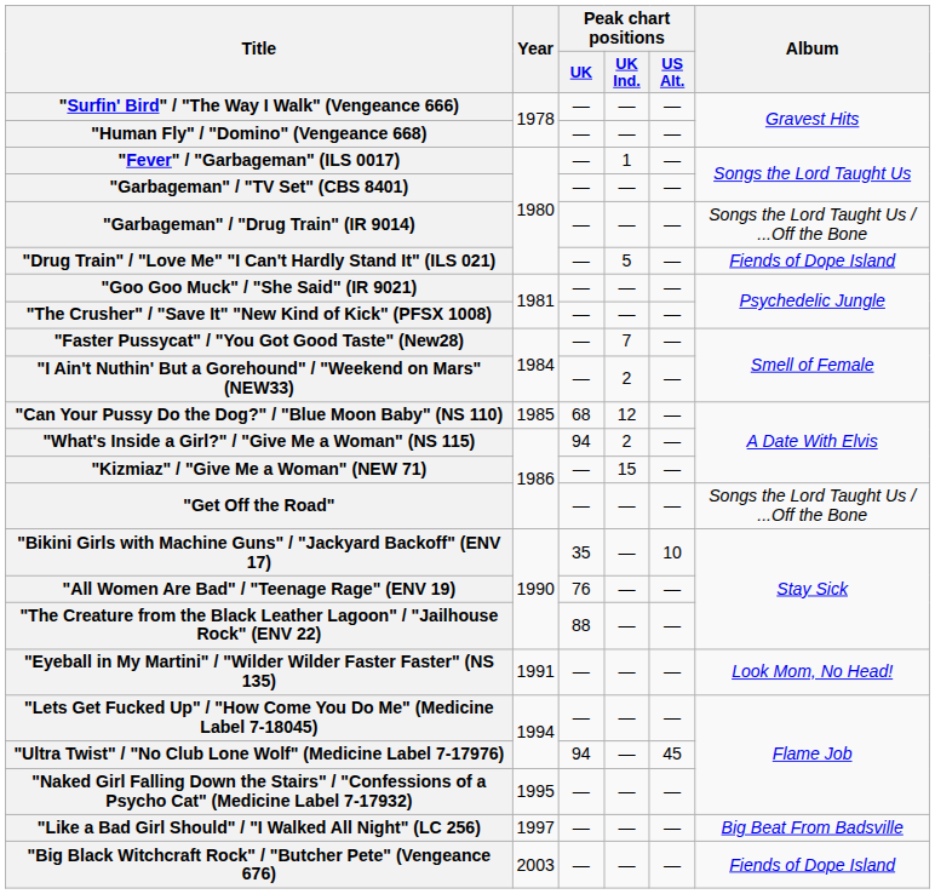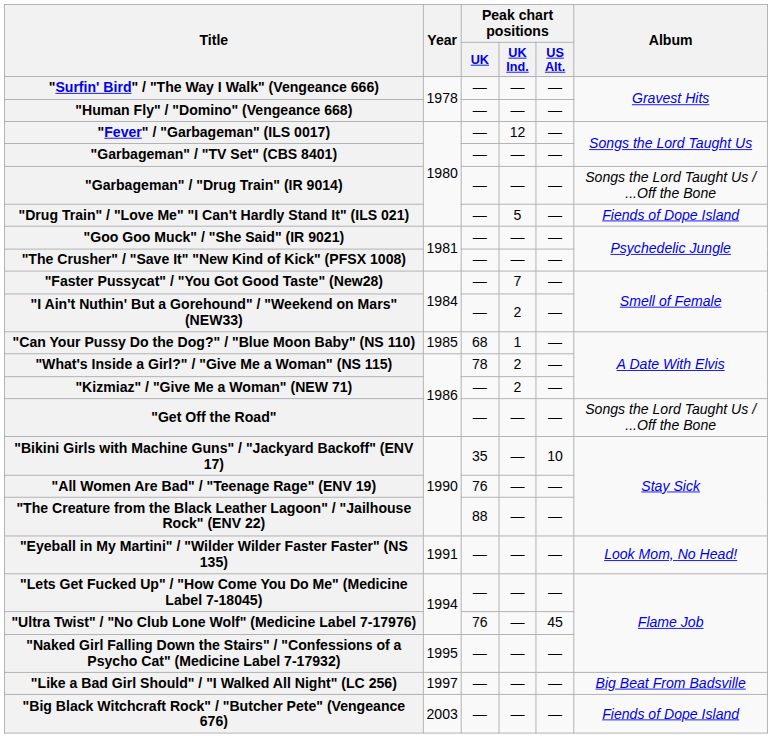"Fever" / "Garbageman" (ILS 0017) | Peak chart positions / UK Ind.: 1 -> 12
"Can Your Pussy Do the Dog?" / "Blue Moon Baby" (NS 110) | Peak chart positions / UK Ind.: 12 -> 1
"What's Inside a Girl?" / "Give Me a Woman" (NS 115) | Peak chart positions / UK: 94 -> 78
"Kizmiaz" / "Give Me a Woman" (NEW 71) | Peak chart positions / UK Ind.: 15 -> 2
"Ultra Twist" / "No Club Lone Wolf" (Medicine Label 7-17976) | Peak chart positions / UK: 94 -> 76
